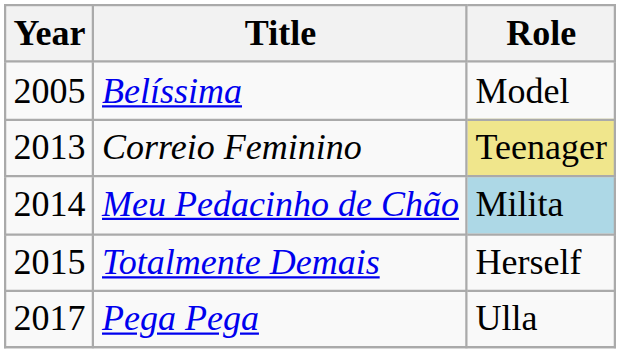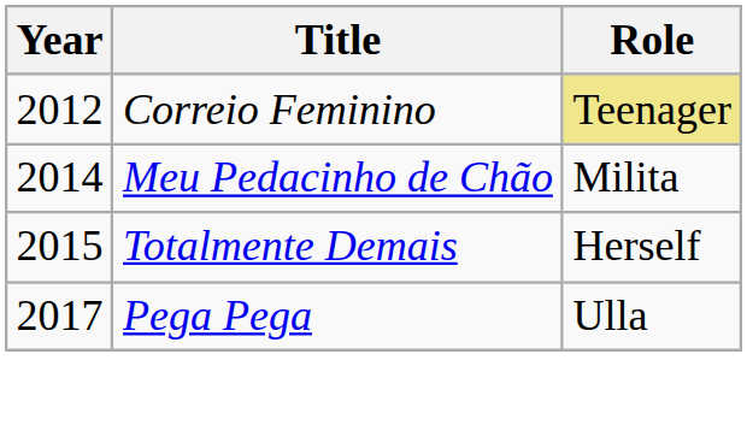- row: 2005 | Belíssima | Model
Correio Feminino | Year: 2013 -> 2012
Meu Pedacinho de Chão | Role: lightblue background -> no background
